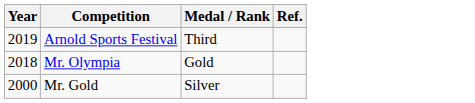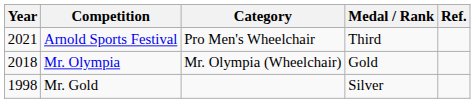+ column: Category | Pro Men's Wheelchair | Mr. Olympia (Wheelchair)
Arnold Sports Festival | Year: 2019 -> 2021
Mr. Gold | Year: 2000 -> 1998
